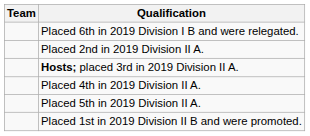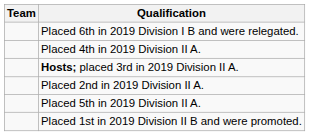rows swapped: Placed 2nd in 2019 Division II A. <-> Placed 4th in 2019 Division II A.
